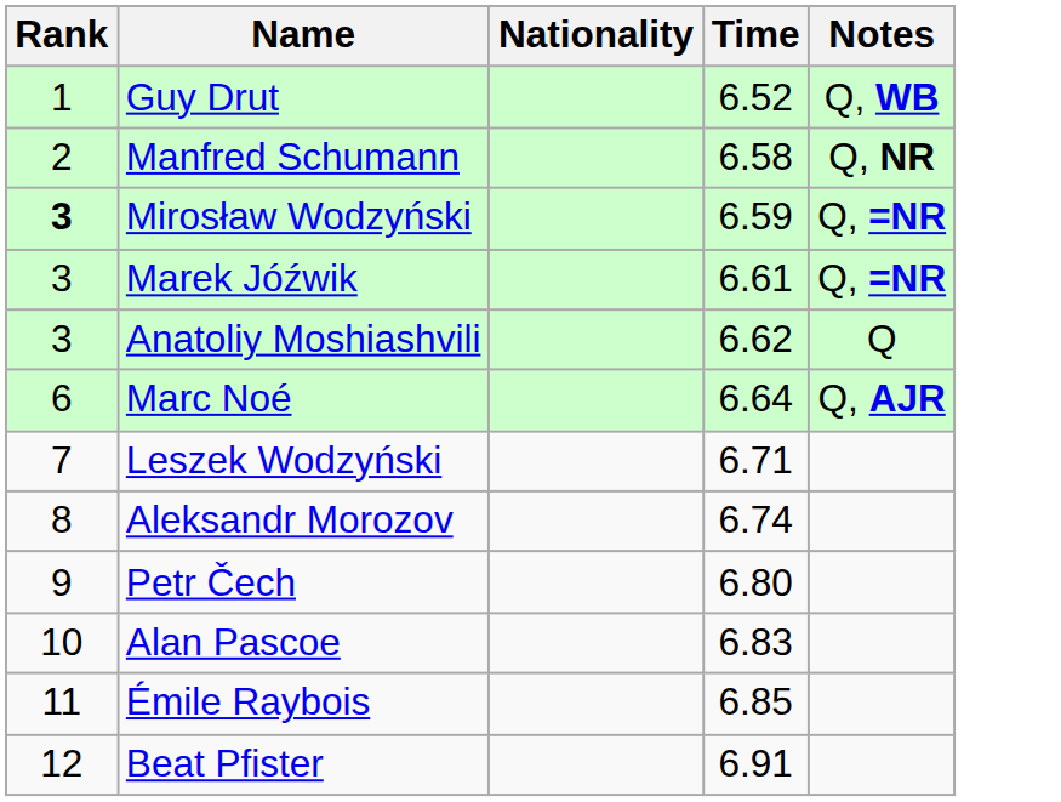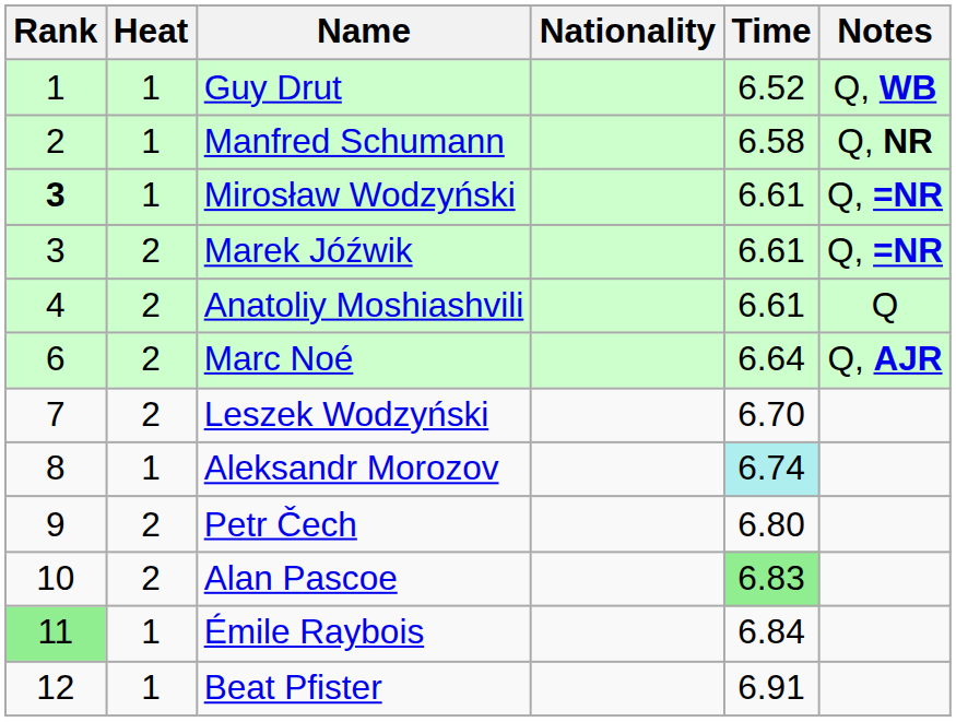+ column: Heat | 1 | 1 | 1 | 2 | 2 | 2 | 2 | 1 | 2 | 2 | 1 | 1
Mirosław Wodzyński | Time: 6.59 -> 6.61
Anatoliy Moshiashvili | Rank: 3 -> 4
Anatoliy Moshiashvili | Time: 6.62 -> 6.61
Leszek Wodzyński | Time: 6.71 -> 6.70
Aleksandr Morozov | Time: no background -> paleturquoise background
Alan Pascoe | Time: no background -> lightgreen background
Émile Raybois | Rank: no background -> lightgreen background
Émile Raybois | Time: 6.85 -> 6.84
